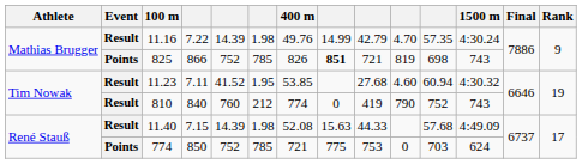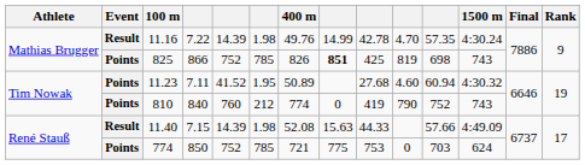11.16 | column 9: 42.79 -> 42.78
825 | column 9: 721 -> 425
11.23 | Event: Result -> Points
11.23 | 400 m: 53.85 -> 50.89
810 | Event: Result -> Points
11.40 | column 11: 57.68 -> 57.66
